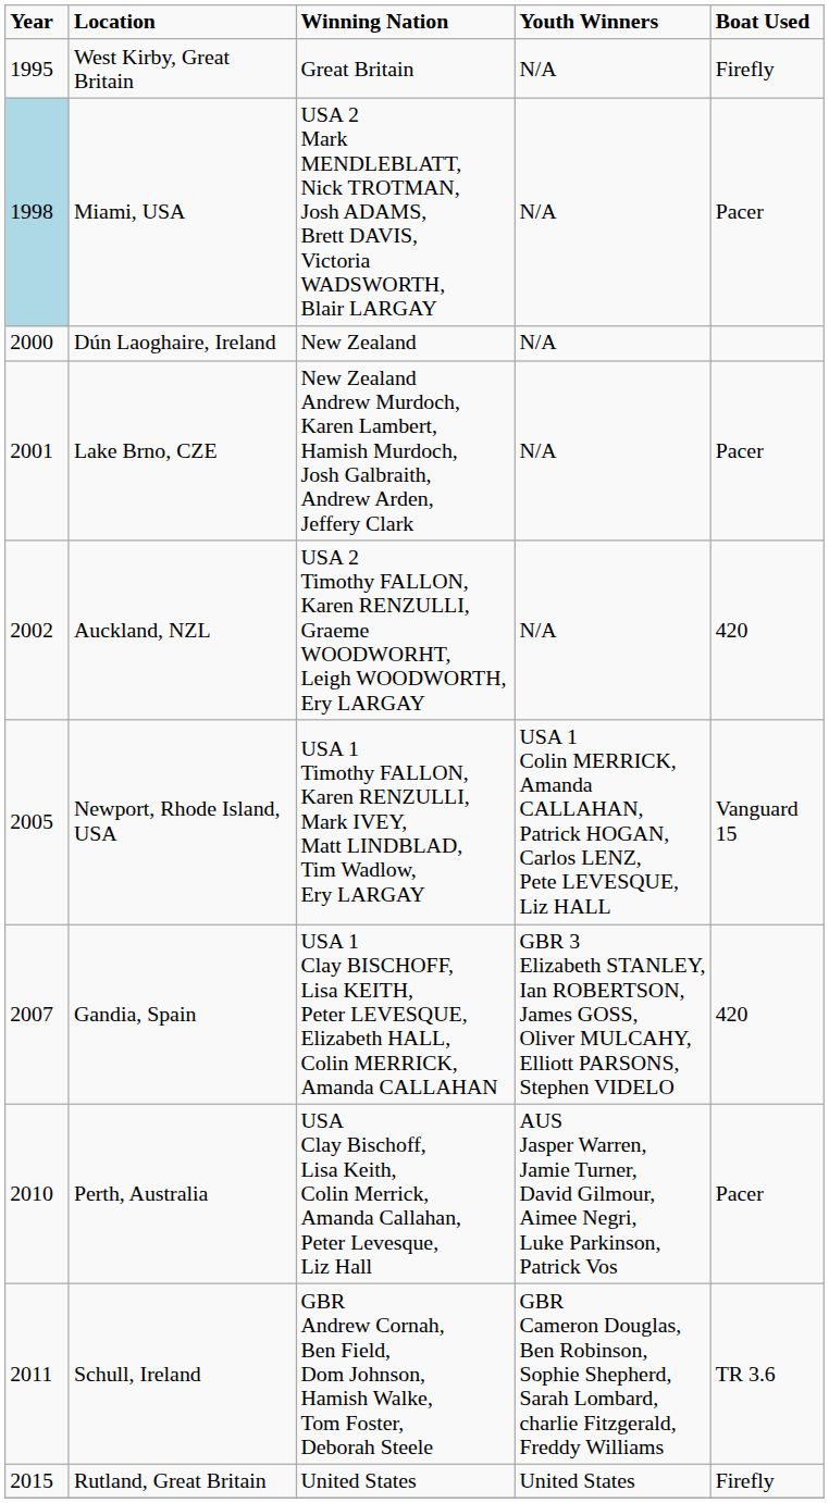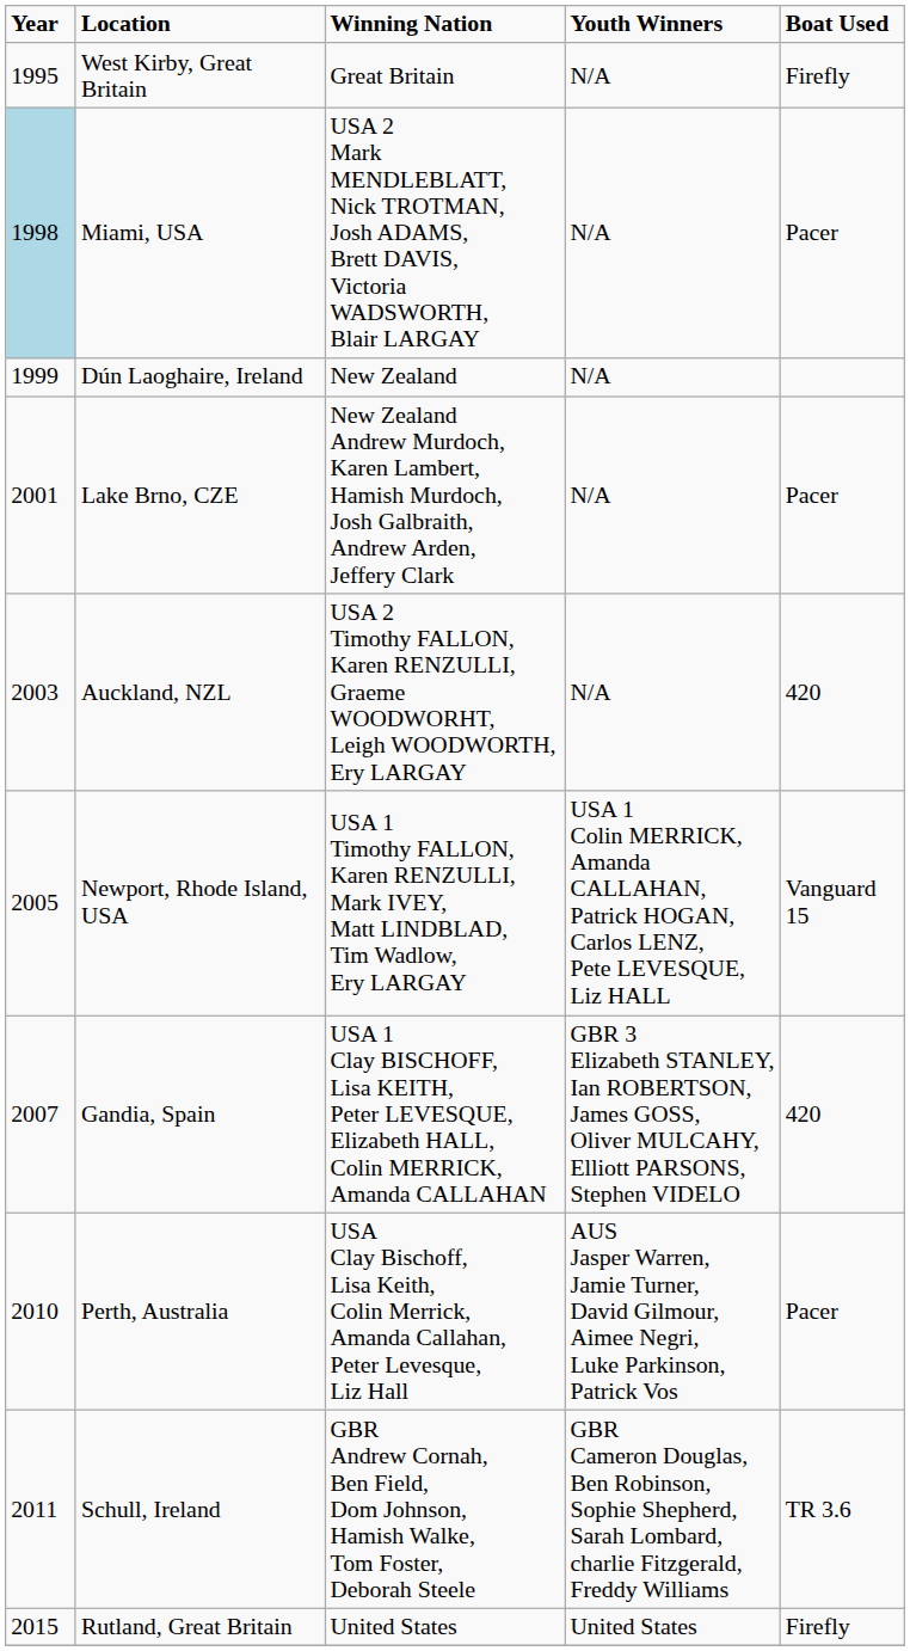Dún Laoghaire, Ireland | Year: 2000 -> 1999
Auckland, NZL | Year: 2002 -> 2003
